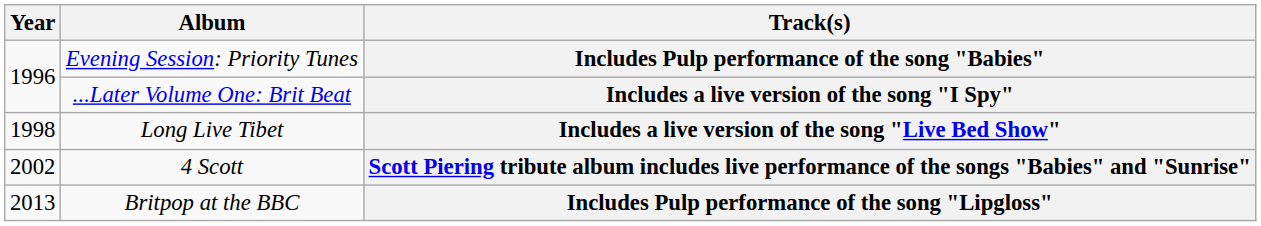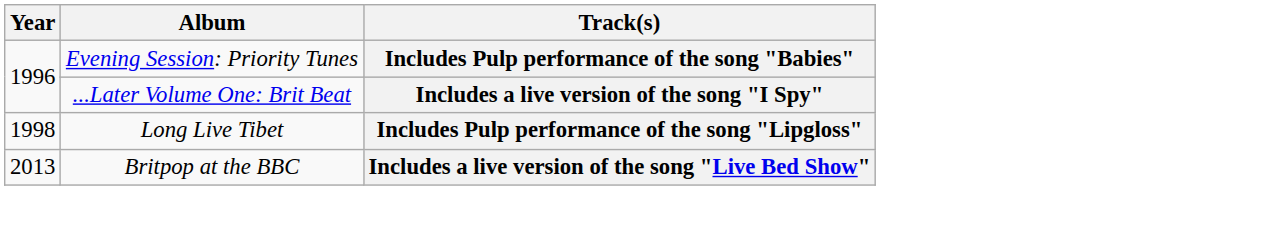Long Live Tibet | Track(s): Includes a live version of the song "Live Bed Show" -> Includes Pulp performance of the song "Lipgloss"
- row: 2002 | 4 Scott | Scott Piering tribute album includes live performance of the songs "Babies" and "Sunrise"
Britpop at the BBC | Track(s): Includes Pulp performance of the song "Lipgloss" -> Includes a live version of the song "Live Bed Show"
